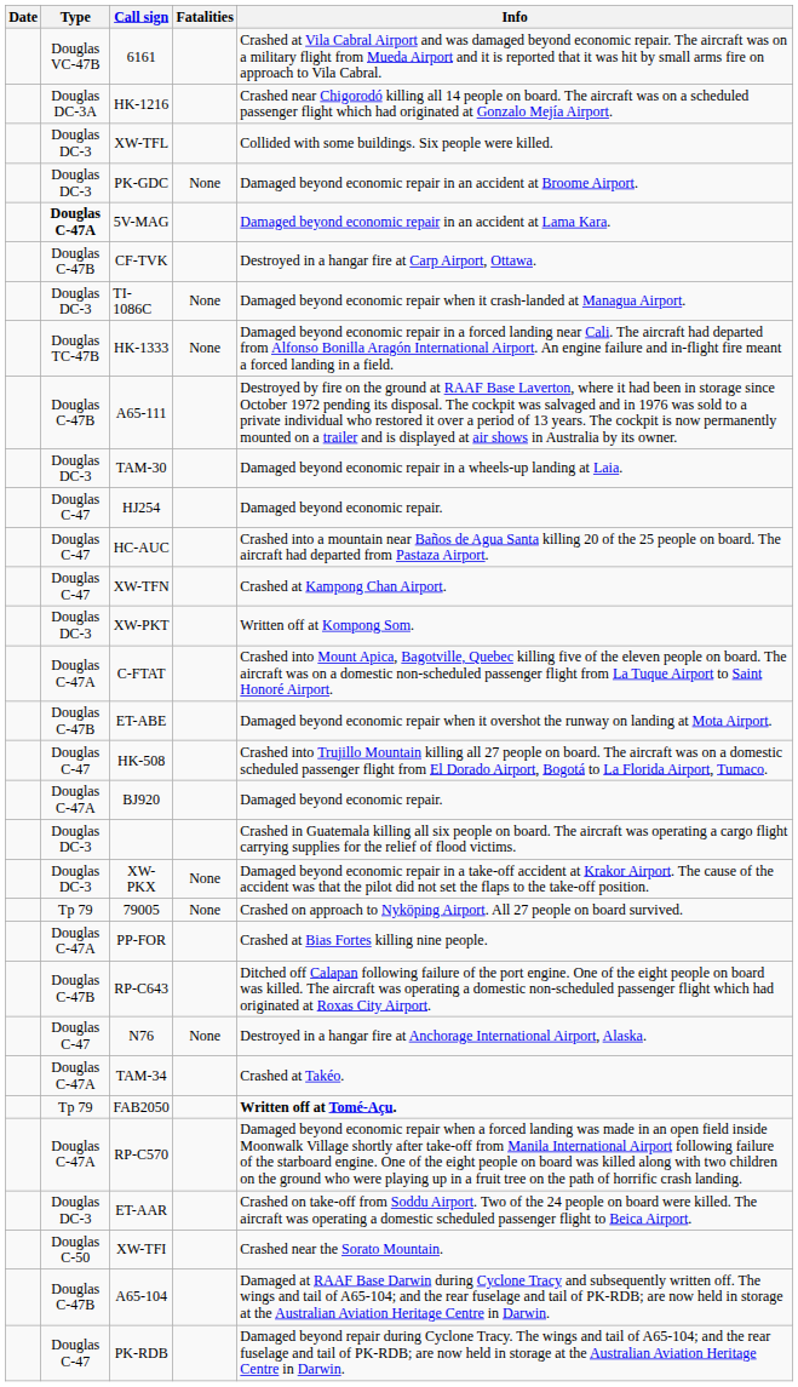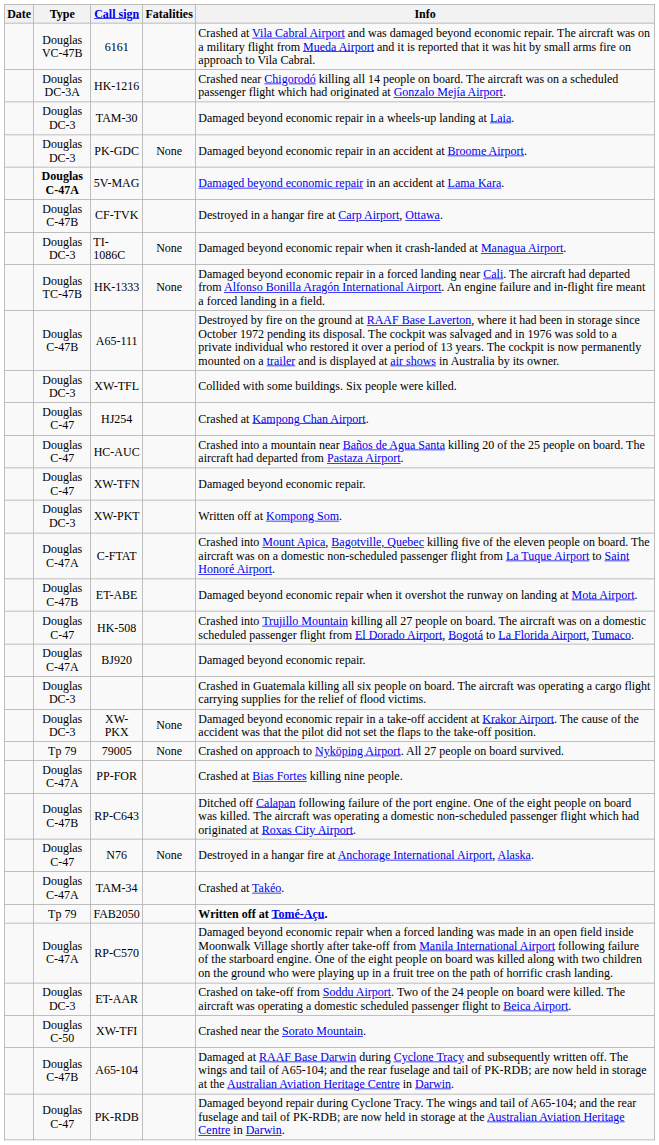rows swapped: TAM-30 <-> XW-TFL
HJ254 | Info: Damaged beyond economic repair. -> Crashed at Kampong Chan Airport.
XW-TFN | Info: Crashed at Kampong Chan Airport. -> Damaged beyond economic repair.
